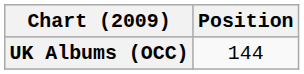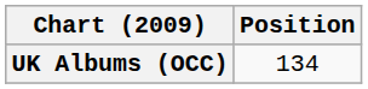UK Albums (OCC) | Position: 144 -> 134
